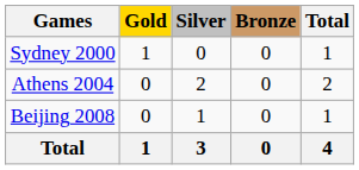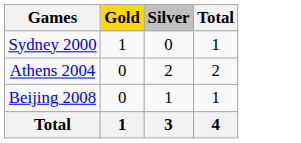- column: Bronze | 0 | 0 | 0 | 0
